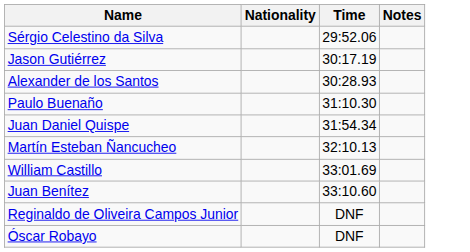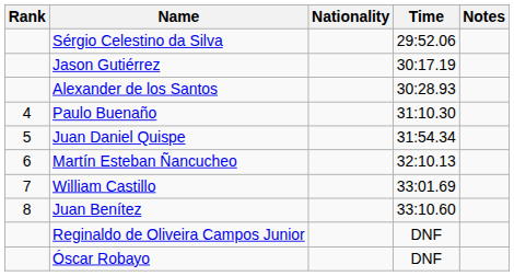+ column: Rank | 4 | 5 | 6 | 7 | 8
